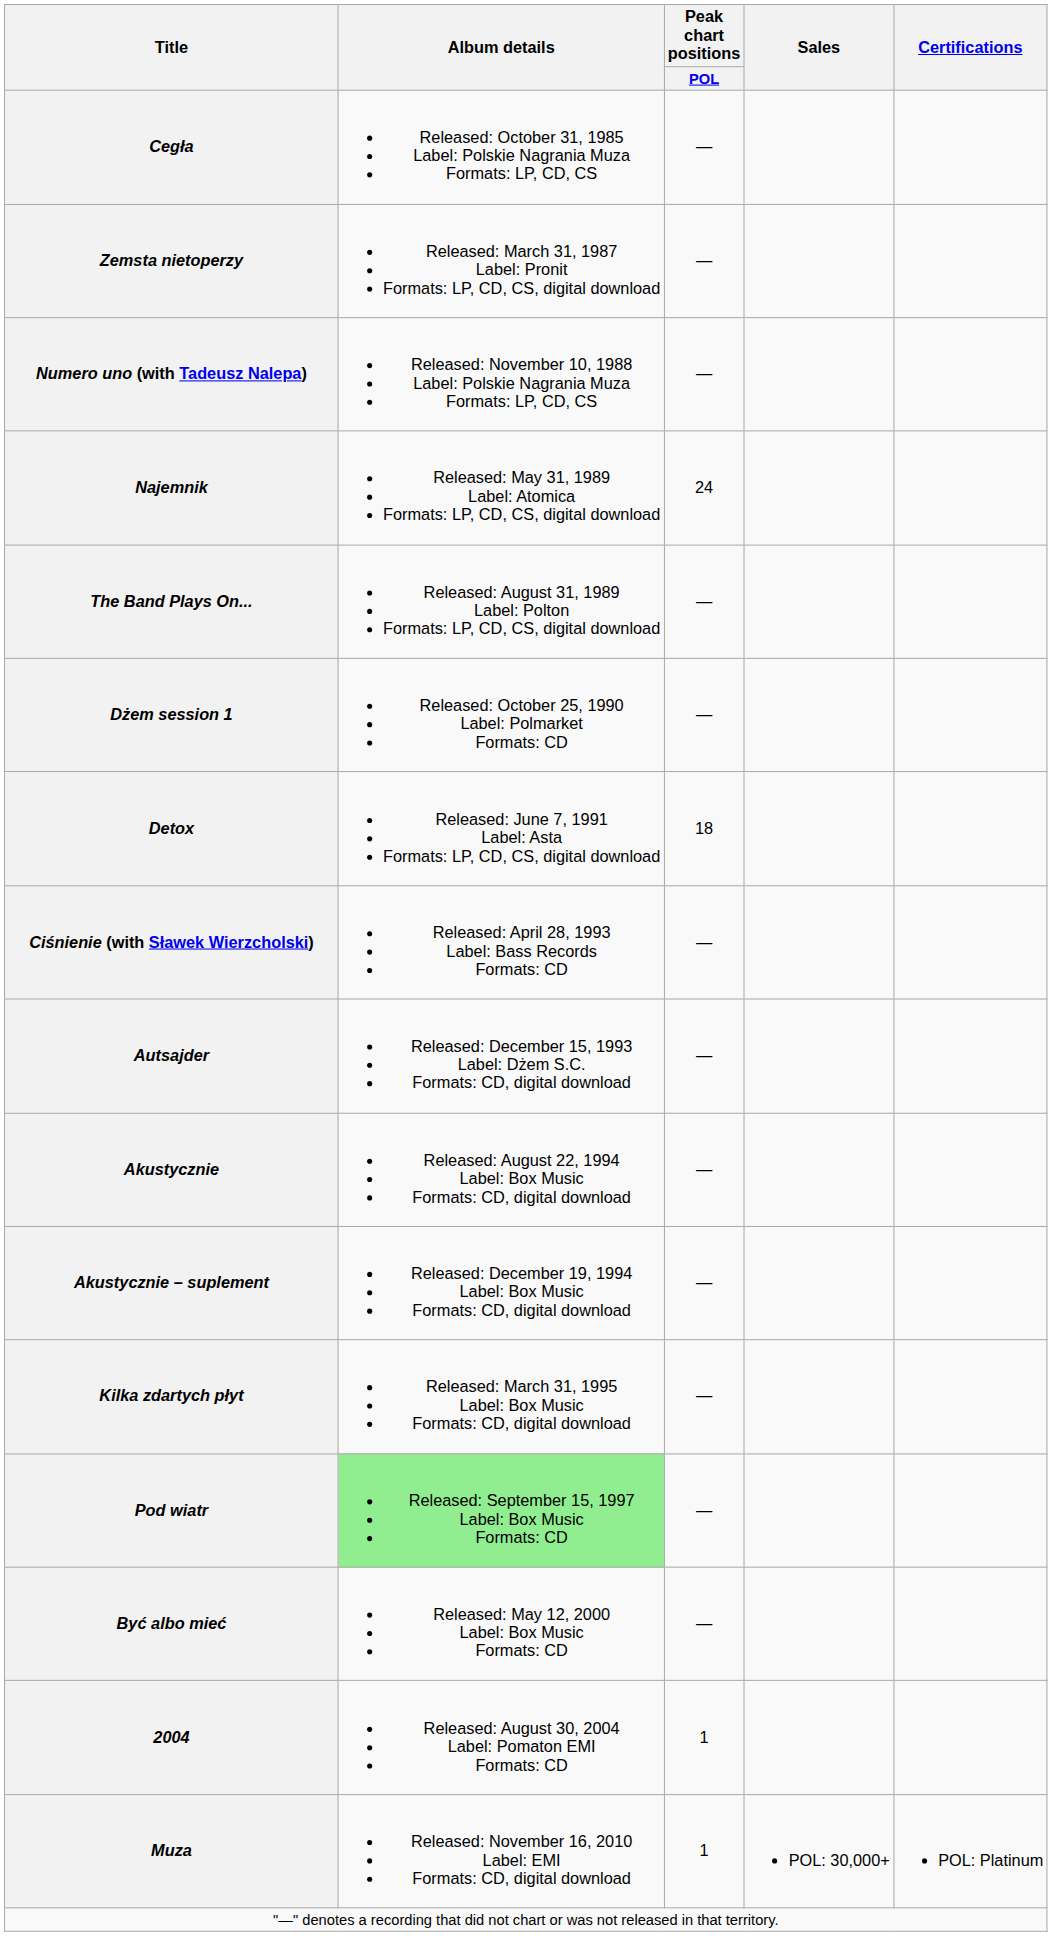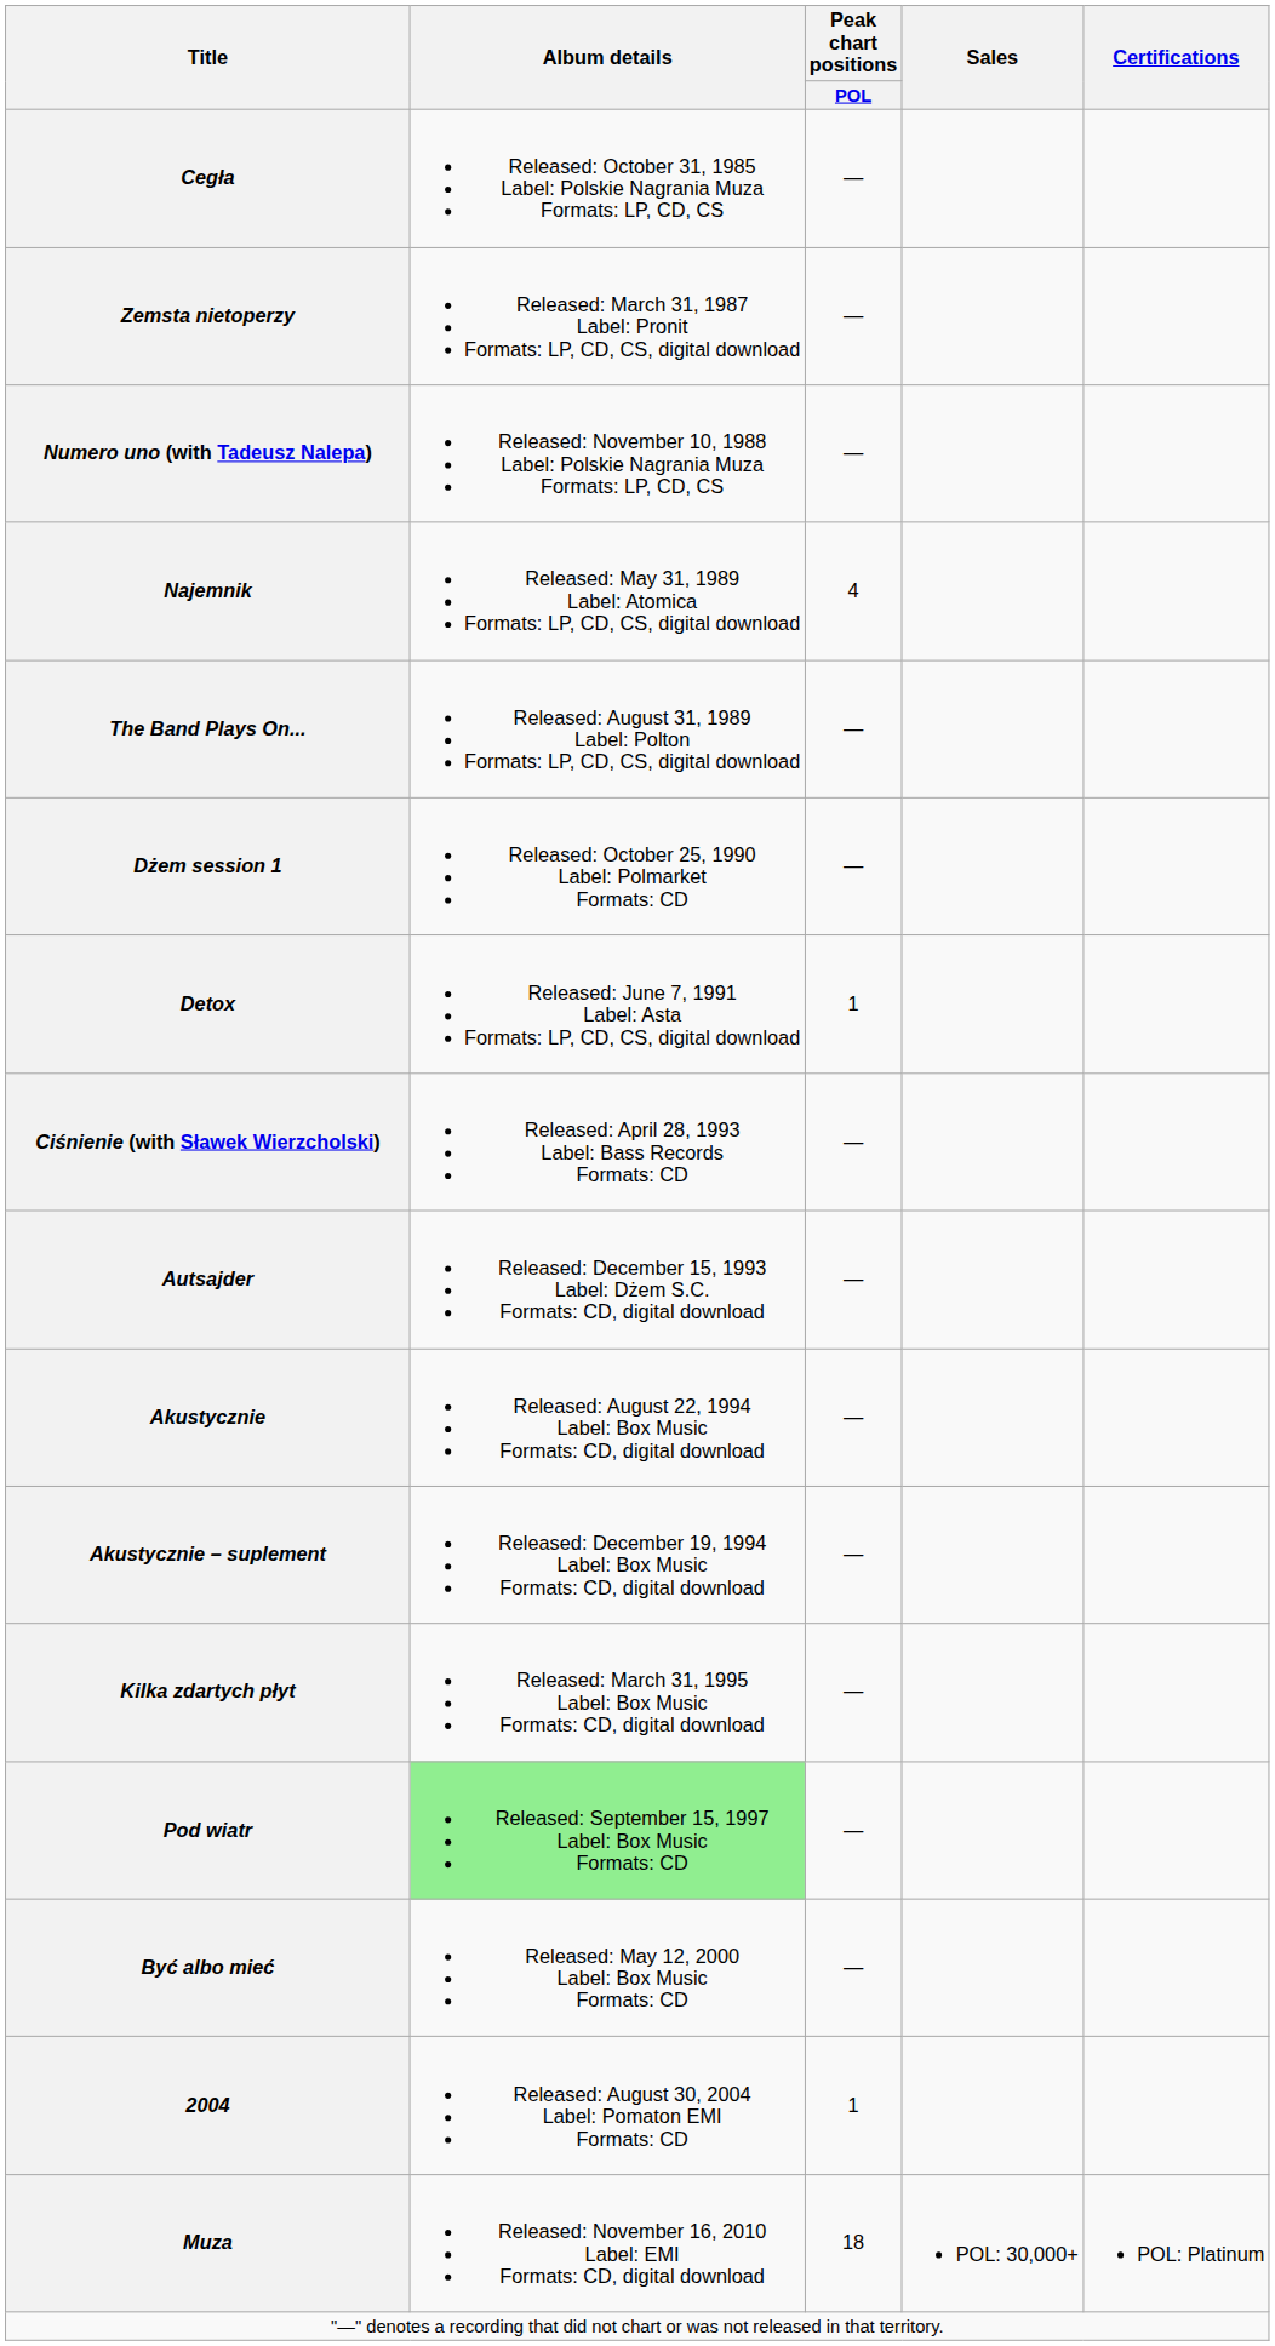Najemnik | Peak chart positions / POL: 24 -> 4
Detox | Peak chart positions / POL: 18 -> 1
Muza | Peak chart positions / POL: 1 -> 18
